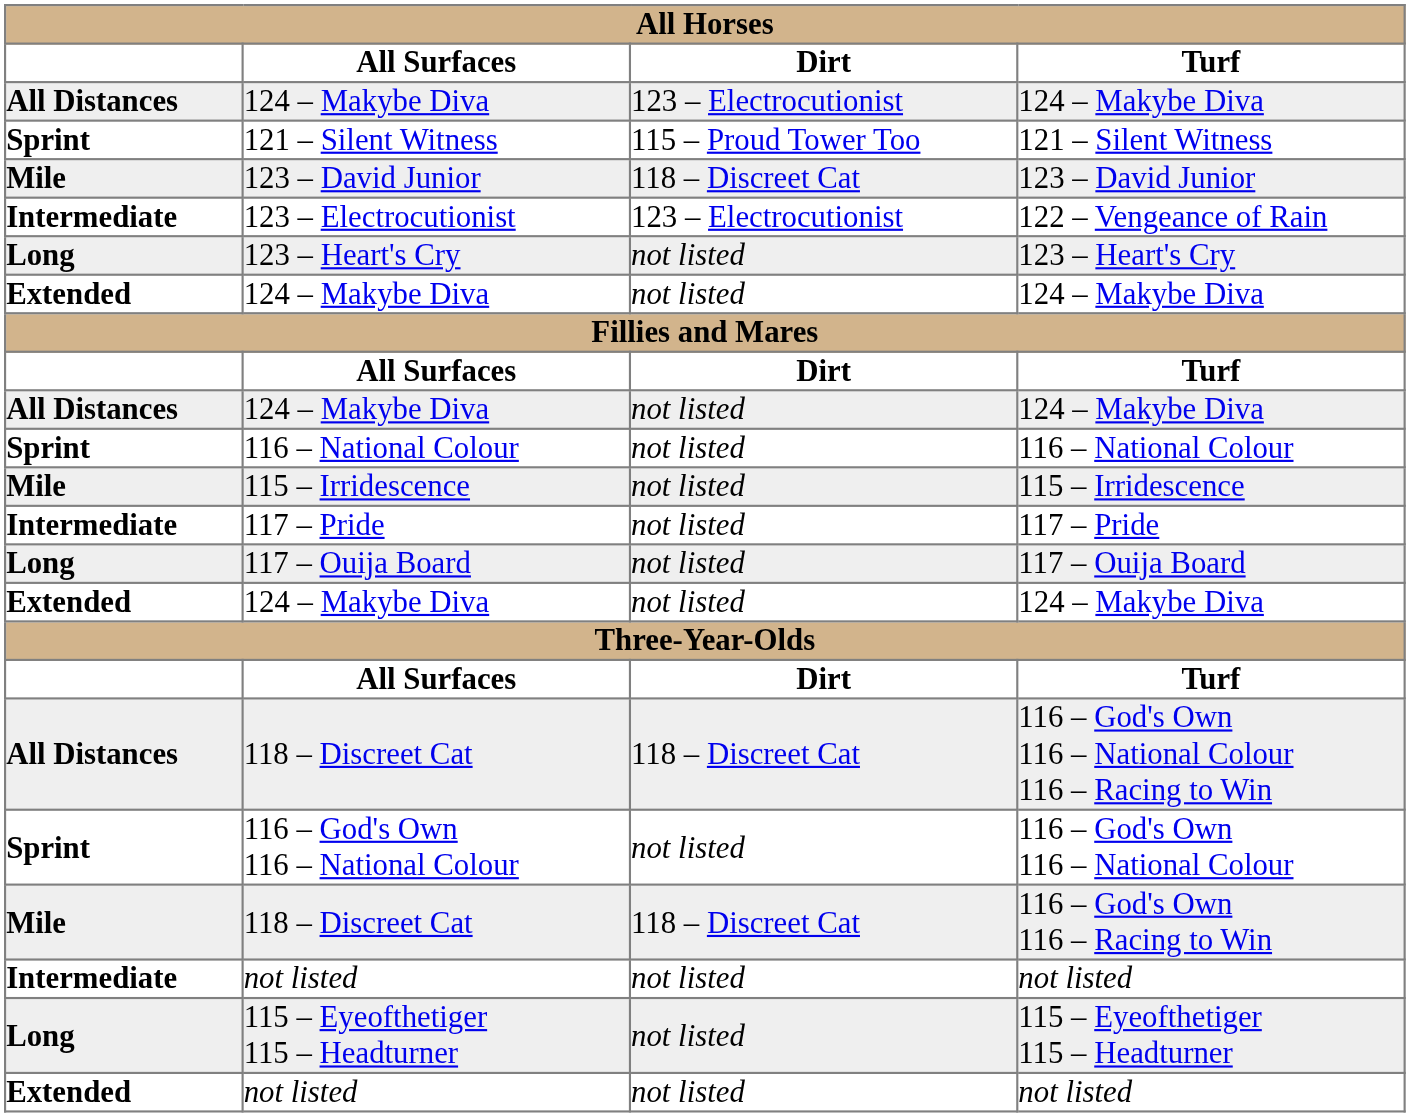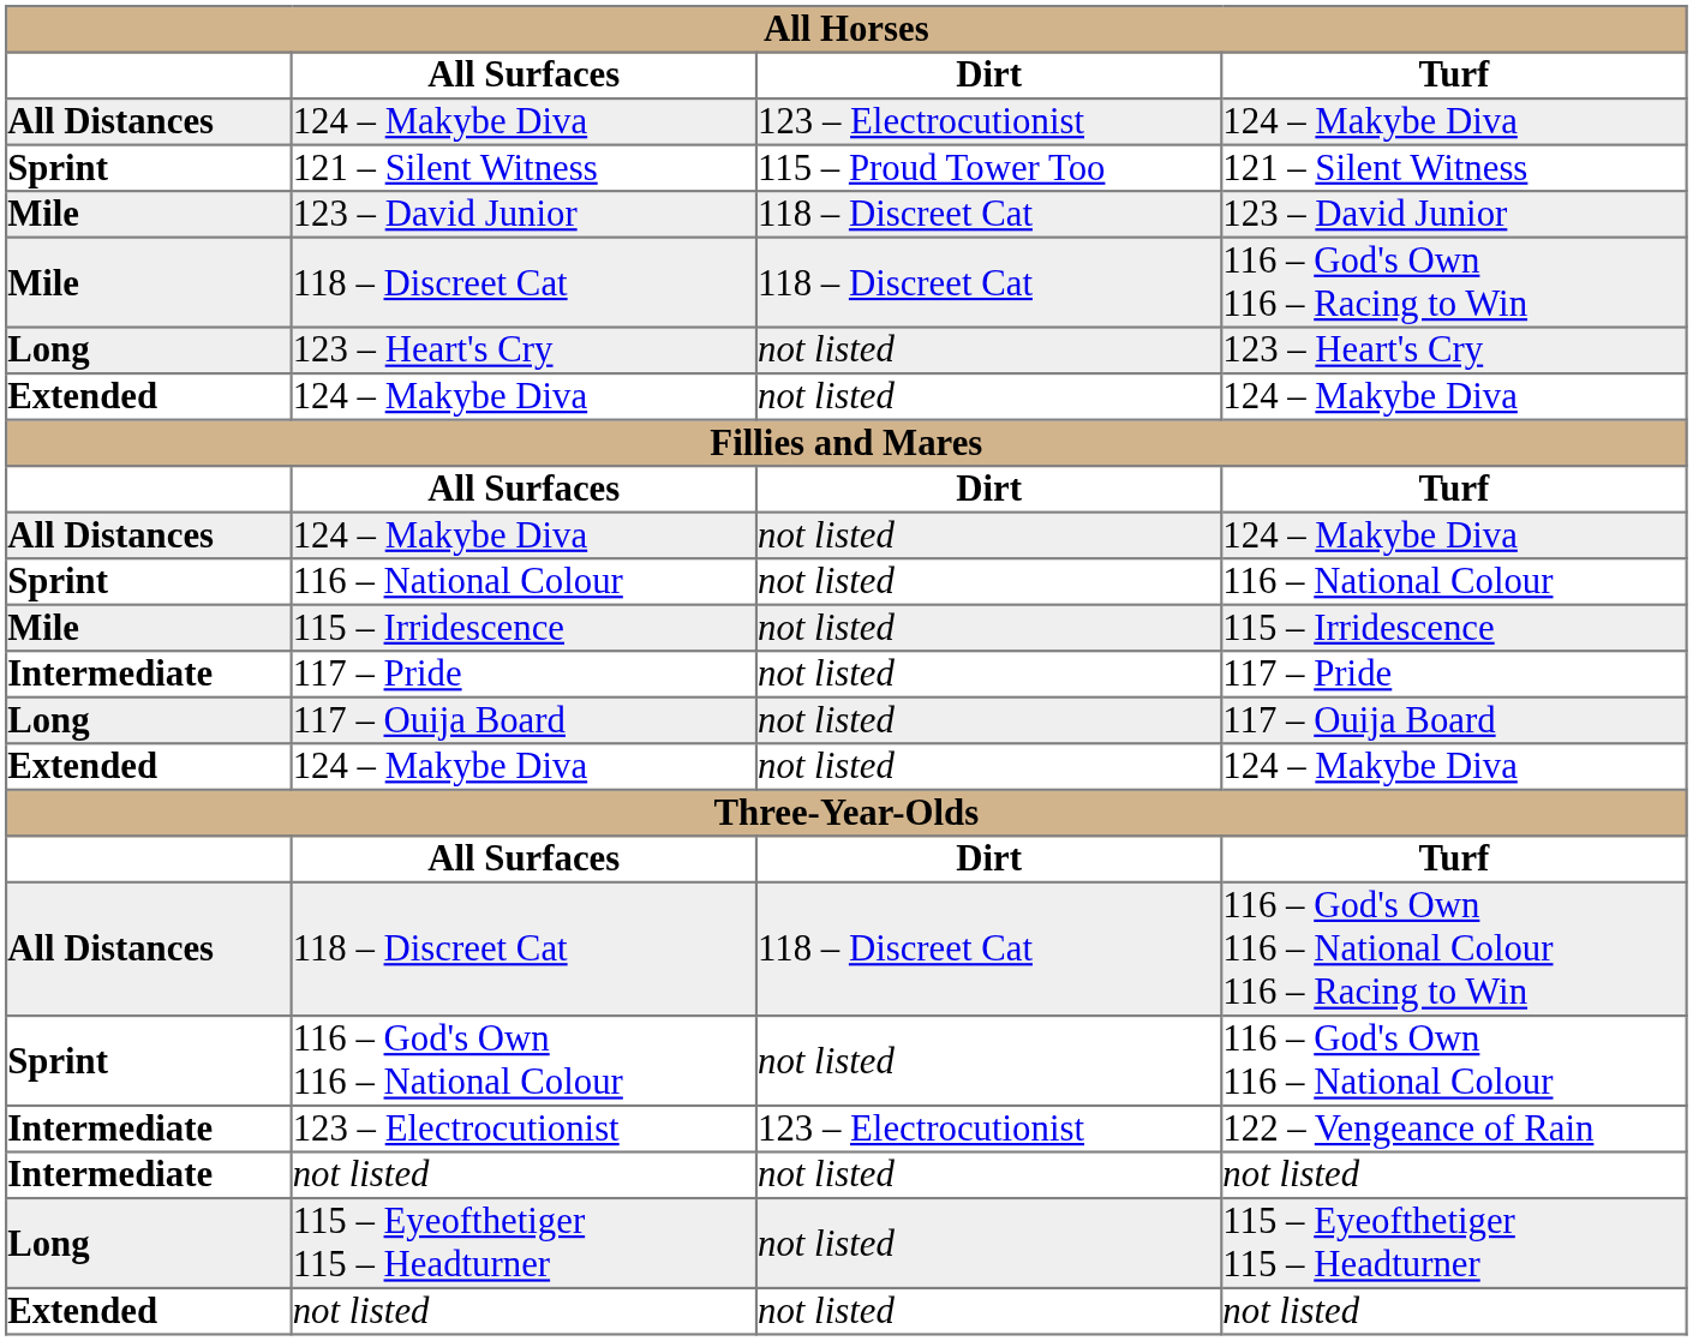rows swapped: 122 – Vengeance of Rain <-> 116 – God's Own 116 – Racing to Win
